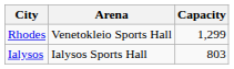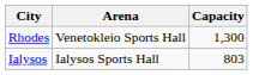Rhodes | Capacity: 1,299 -> 1,300
